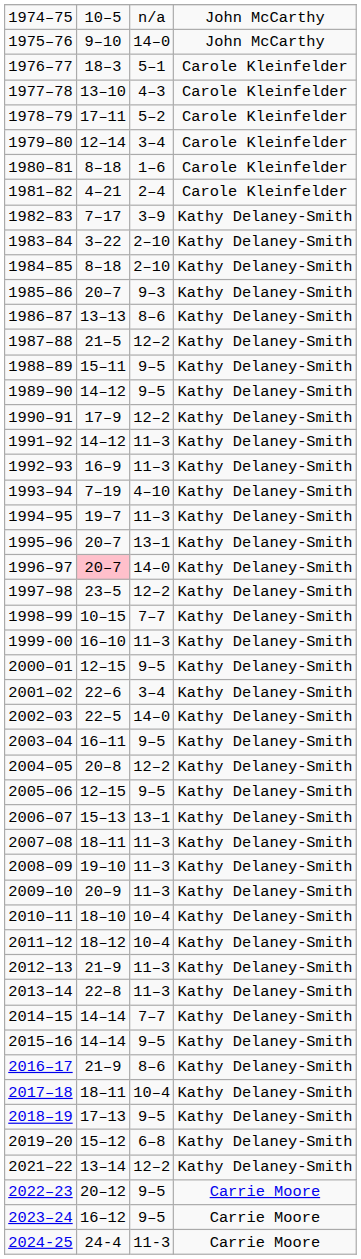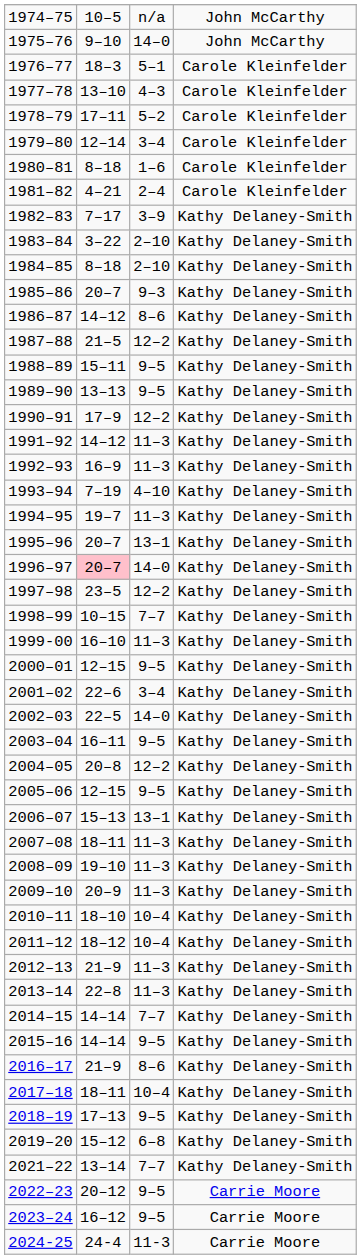1986–87 | column 2: 13–13 -> 14–12
1989–90 | column 2: 14–12 -> 13–13
2021–22 | column 3: 12–2 -> 7–7
